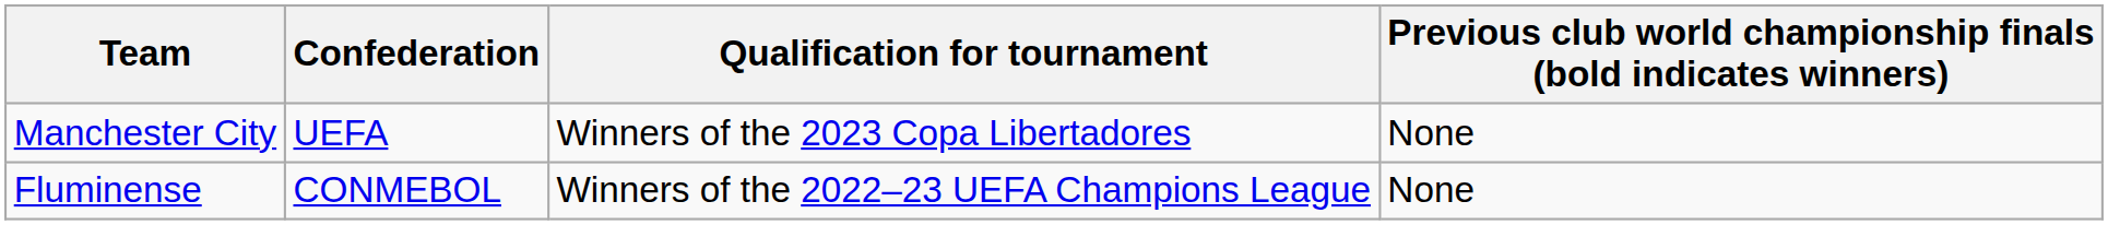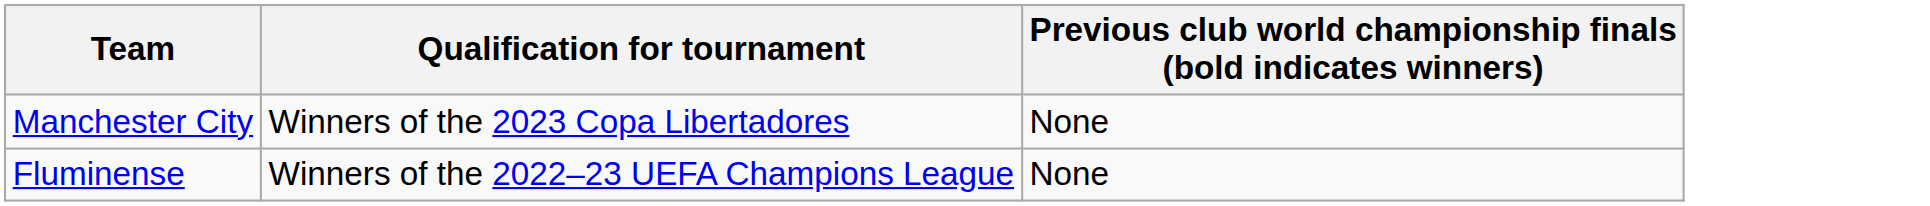- column: Confederation | UEFA | CONMEBOL
